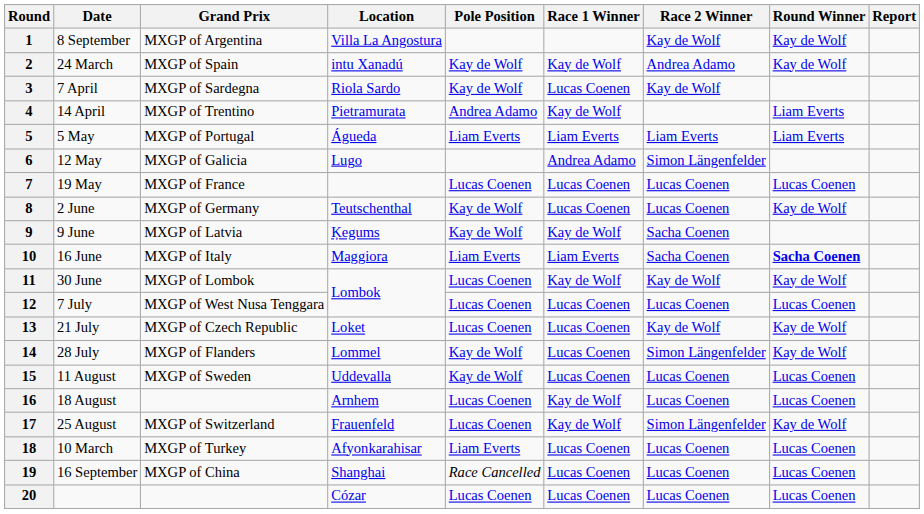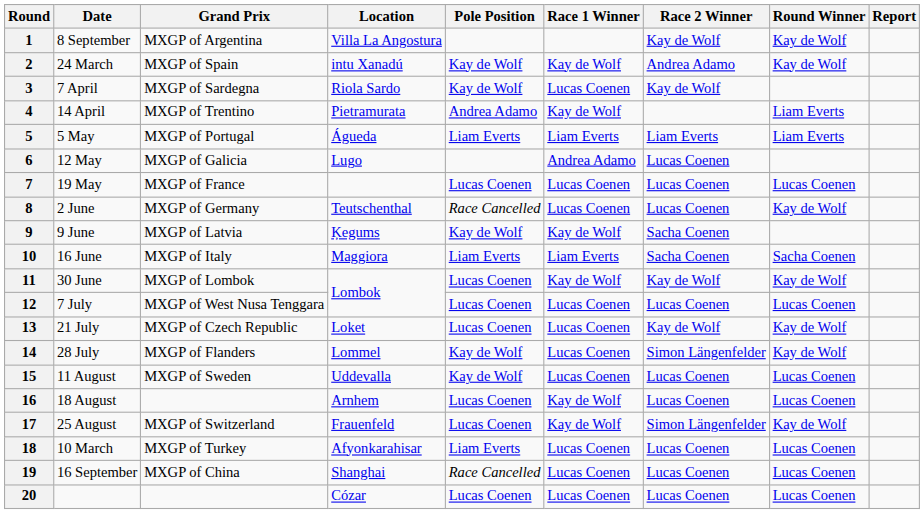6 | Race 2 Winner: Simon Längenfelder -> Lucas Coenen
8 | Pole Position: Kay de Wolf -> Race Cancelled
10 | Round Winner: bold -> normal
